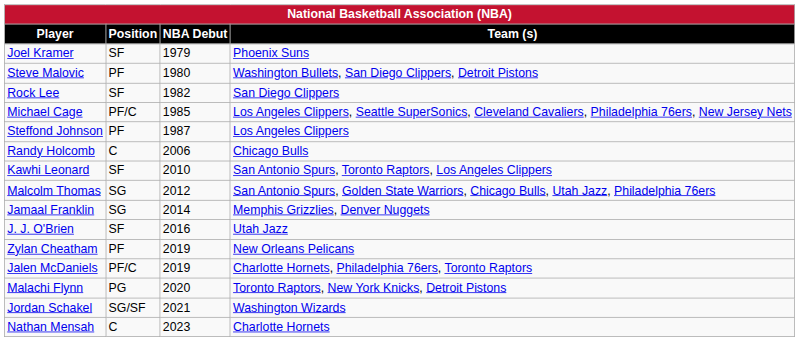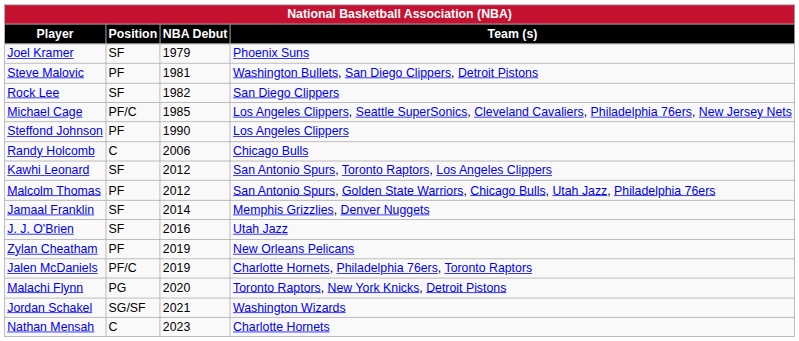Steve Malovic | NBA Debut: 1980 -> 1981
Steffond Johnson | NBA Debut: 1987 -> 1990
Kawhi Leonard | NBA Debut: 2010 -> 2012
Malcolm Thomas | Position: SG -> PF
Jamaal Franklin | Position: SG -> SF
